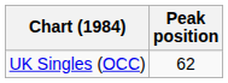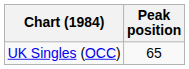UK Singles (OCC) | Peak position: 62 -> 65
